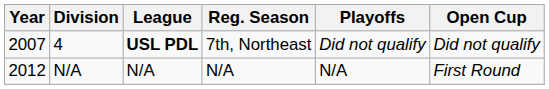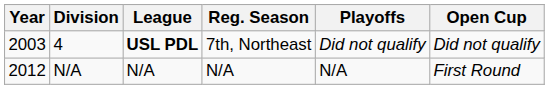4 | Year: 2007 -> 2003
